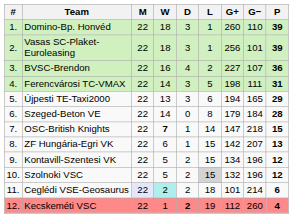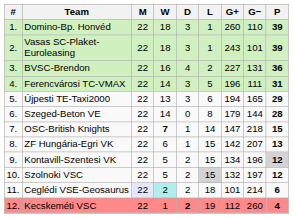Vasas SC-Plaket-Euroleasing | G+: 256 -> 243
BVSC-Brendon | G−: 107 -> 131
Ferencvárosi TC-VMAX | G+: 198 -> 196
Szeged-Beton VE | G−: 184 -> 144
Kontavill-Szentesi VK | P: no background -> lightgrey background
Szolnoki VSC | G−: 196 -> 197
